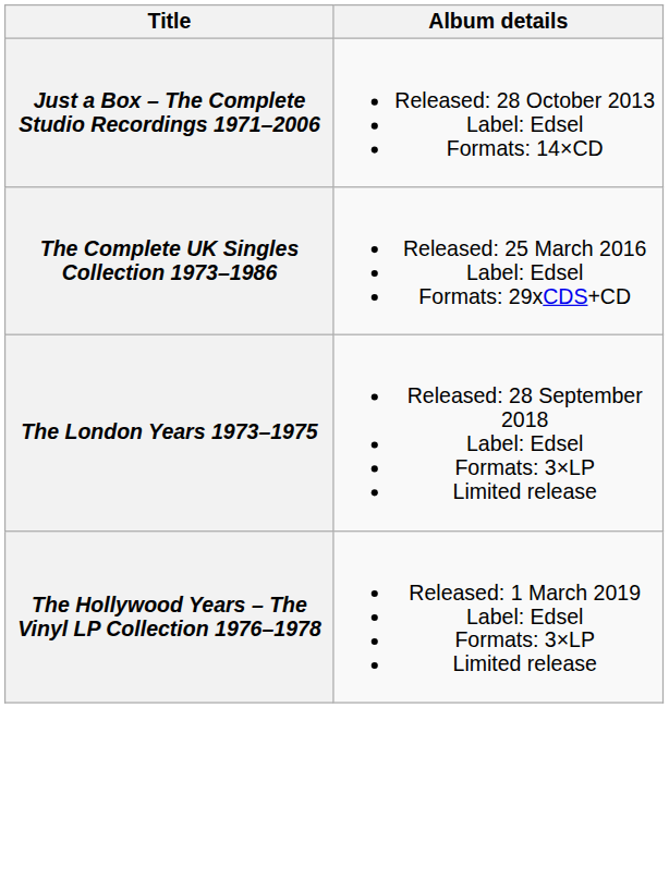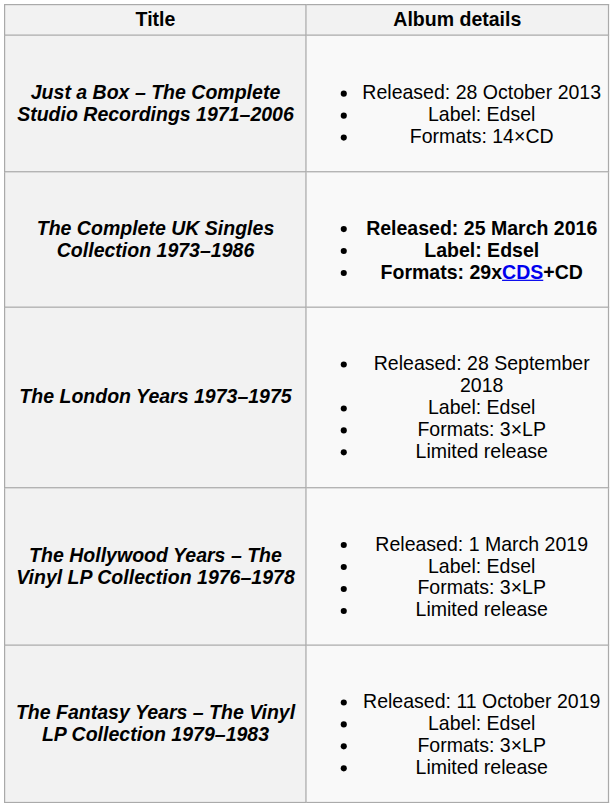The Complete UK Singles Collection 1973–1986 | Album details: normal -> bold
+ row: The Fantasy Years – The Vinyl LP Collection 1979–1983 | Released: 11 October 2019 Label: Edsel Formats: 3×LP Limited release
